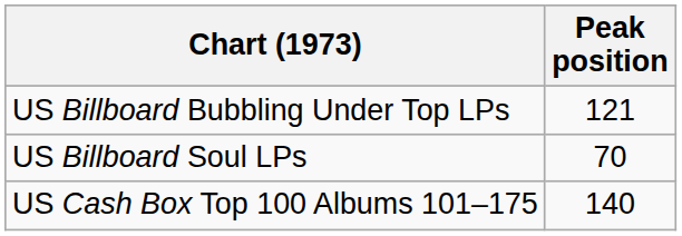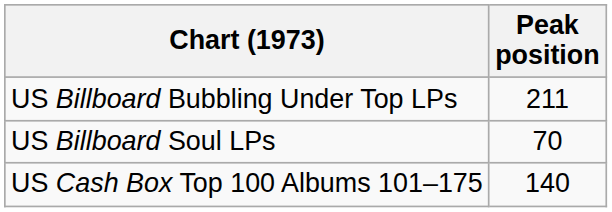US Billboard Bubbling Under Top LPs | Peak position: 121 -> 211
